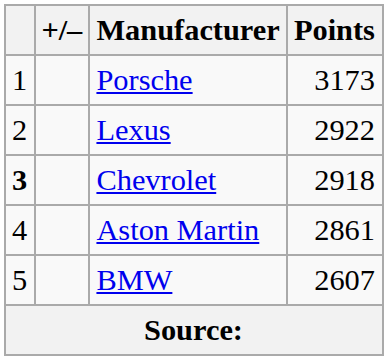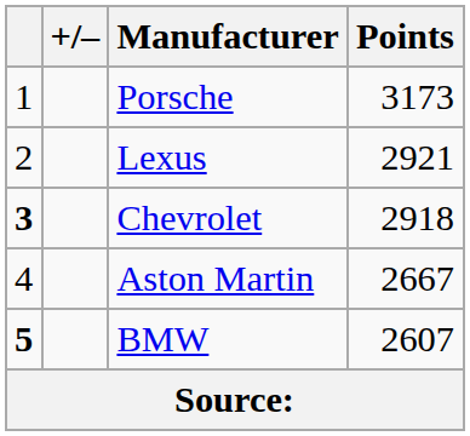Lexus | Points: 2922 -> 2921
Aston Martin | Points: 2861 -> 2667
BMW | column 1: normal -> bold
